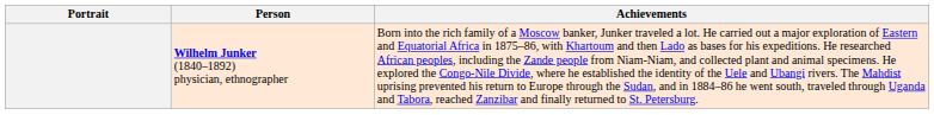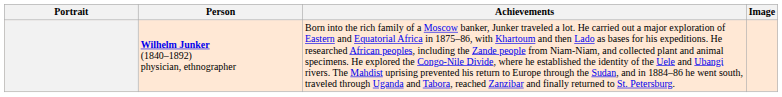+ column: Image
